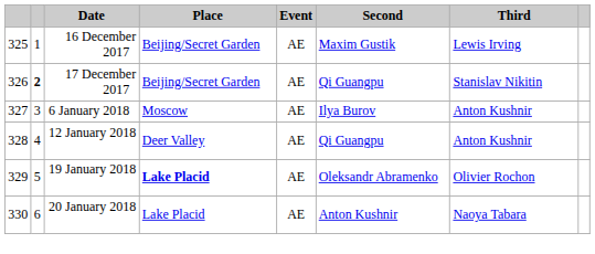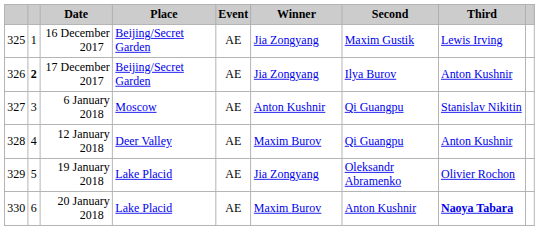+ column: Winner | Jia Zongyang | Jia Zongyang | Anton Kushnir | Maxim Burov | Jia Zongyang | Maxim Burov
17 December 2017 | Second: Qi Guangpu -> Ilya Burov
17 December 2017 | Third: Stanislav Nikitin -> Anton Kushnir
6 January 2018 | Second: Ilya Burov -> Qi Guangpu
6 January 2018 | Third: Anton Kushnir -> Stanislav Nikitin
19 January 2018 | Place: bold -> normal
20 January 2018 | Third: normal -> bold
